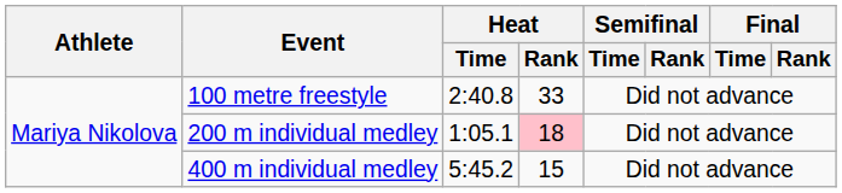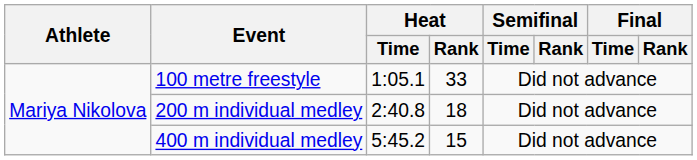100 metre freestyle | Heat / Time: 2:40.8 -> 1:05.1
200 m individual medley | Heat / Time: 1:05.1 -> 2:40.8
200 m individual medley | Heat / Rank: pink background -> no background
